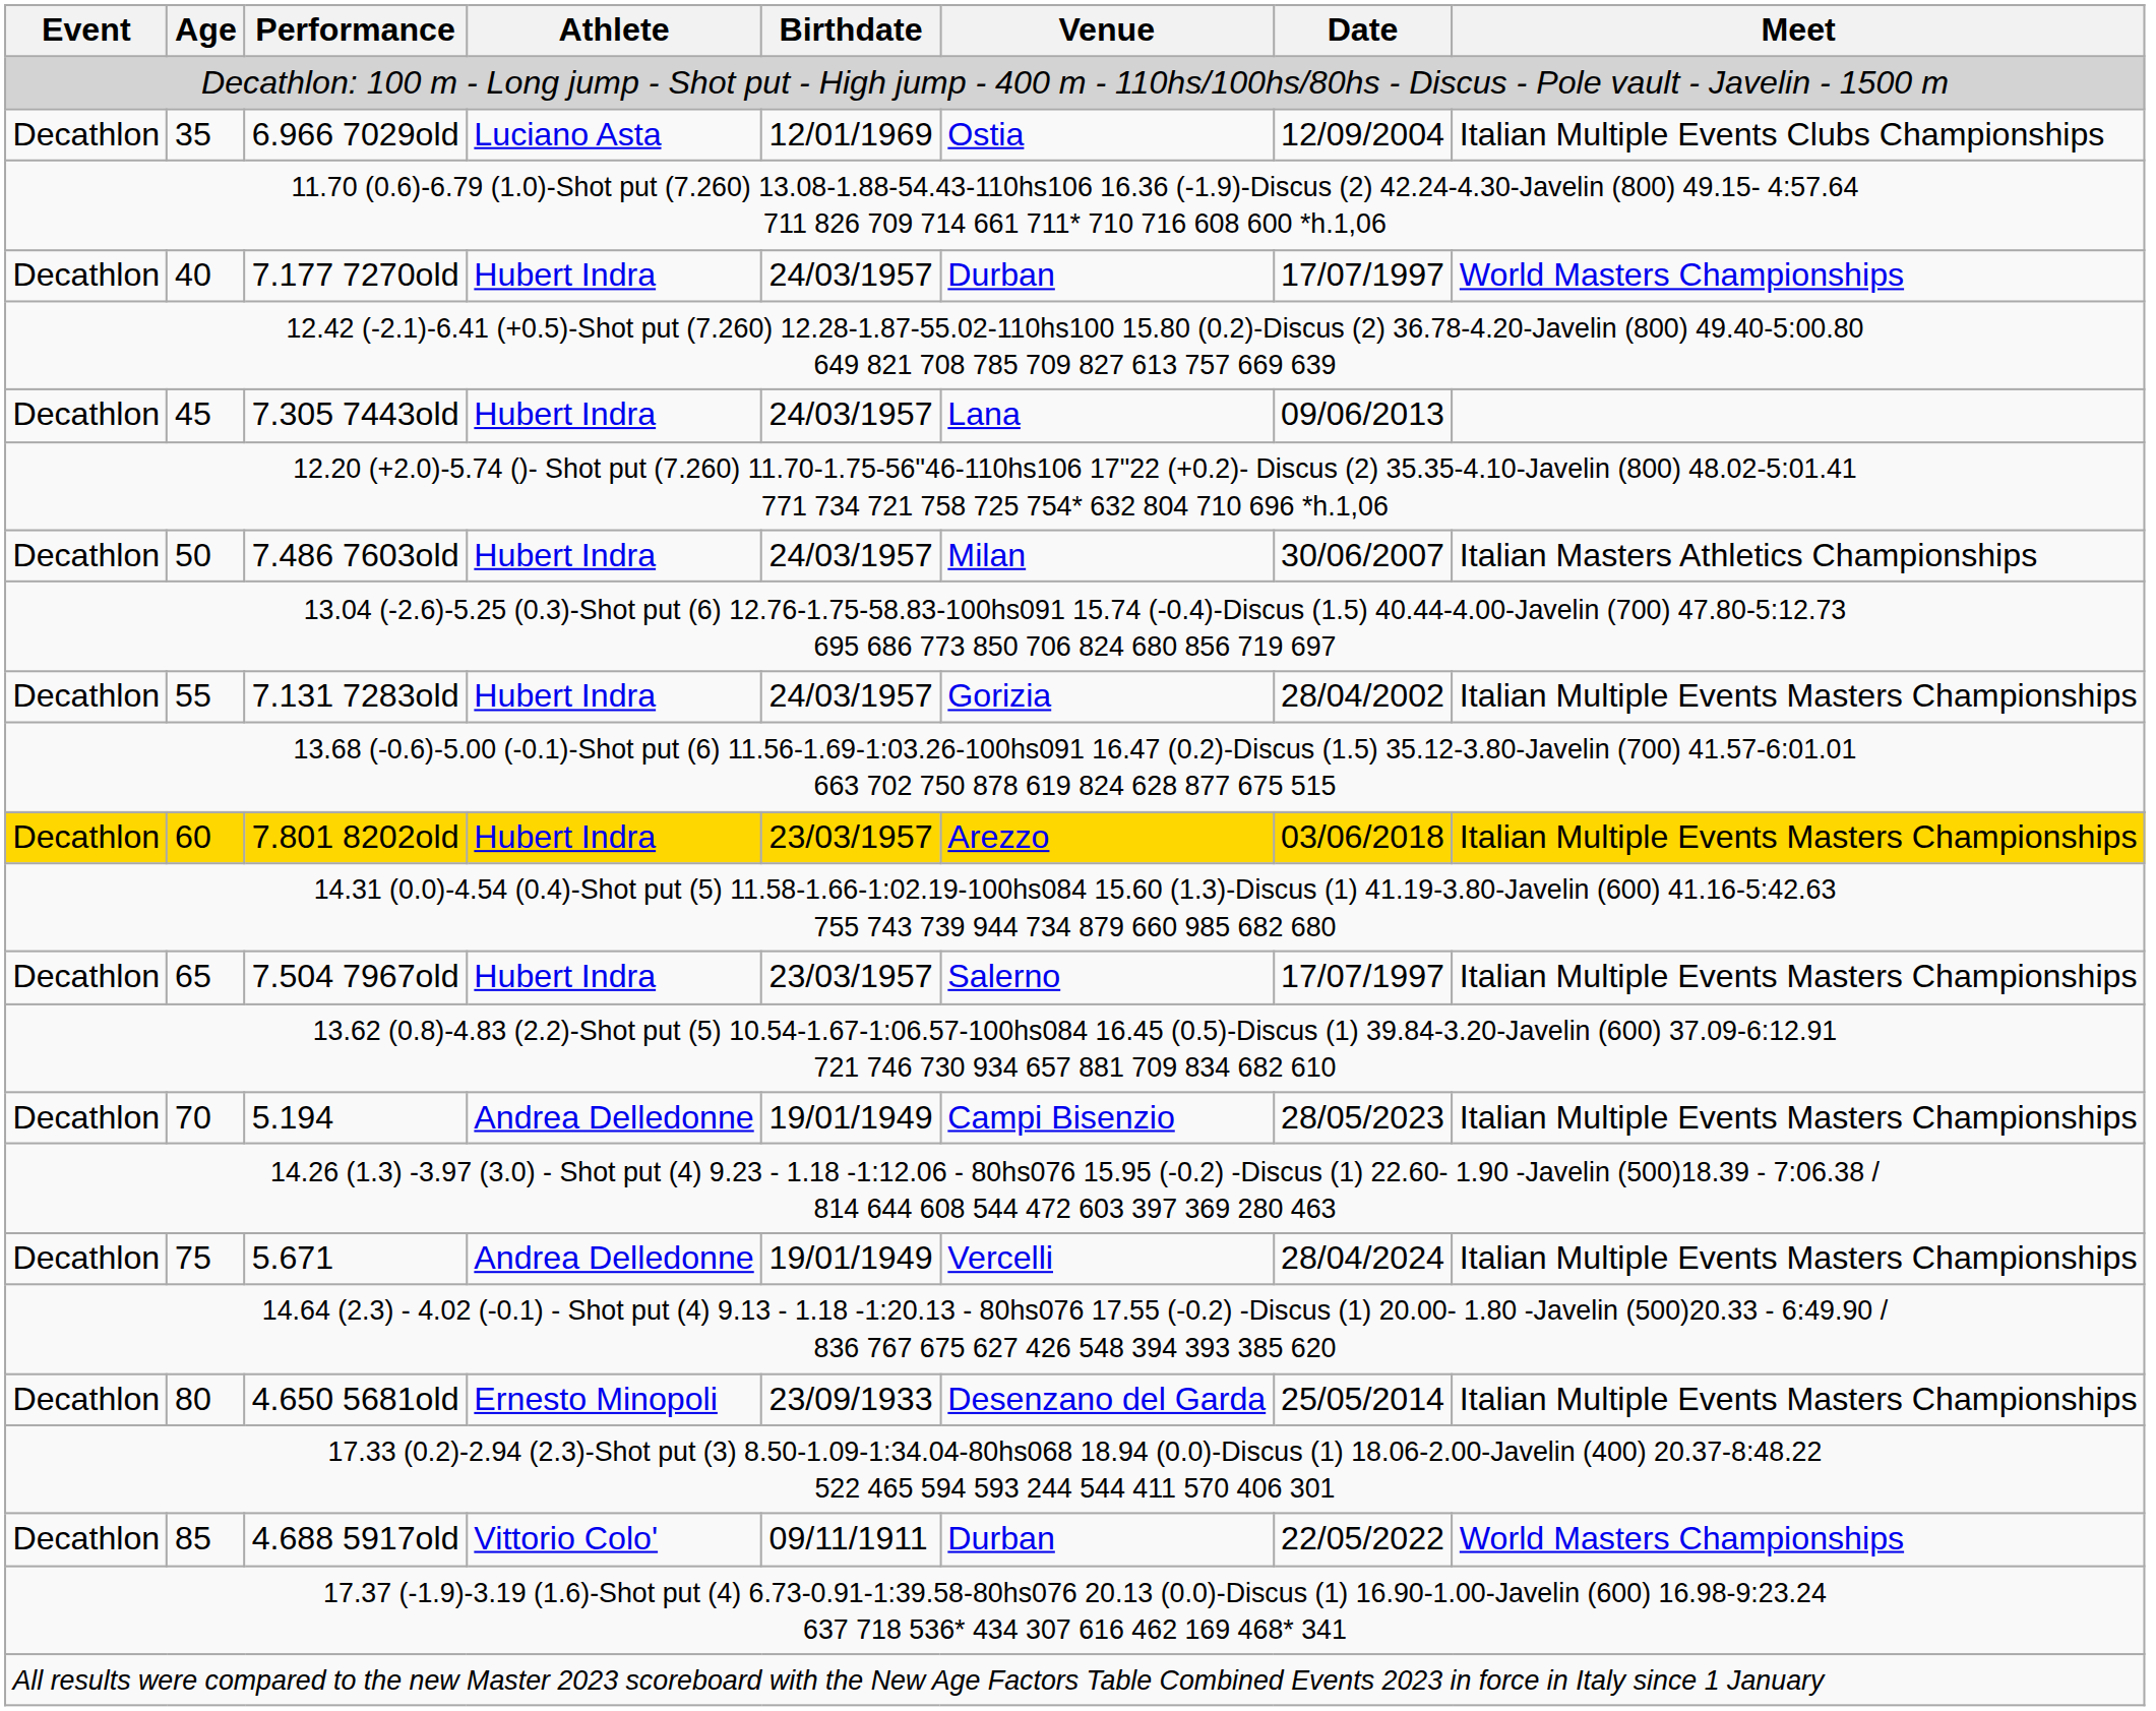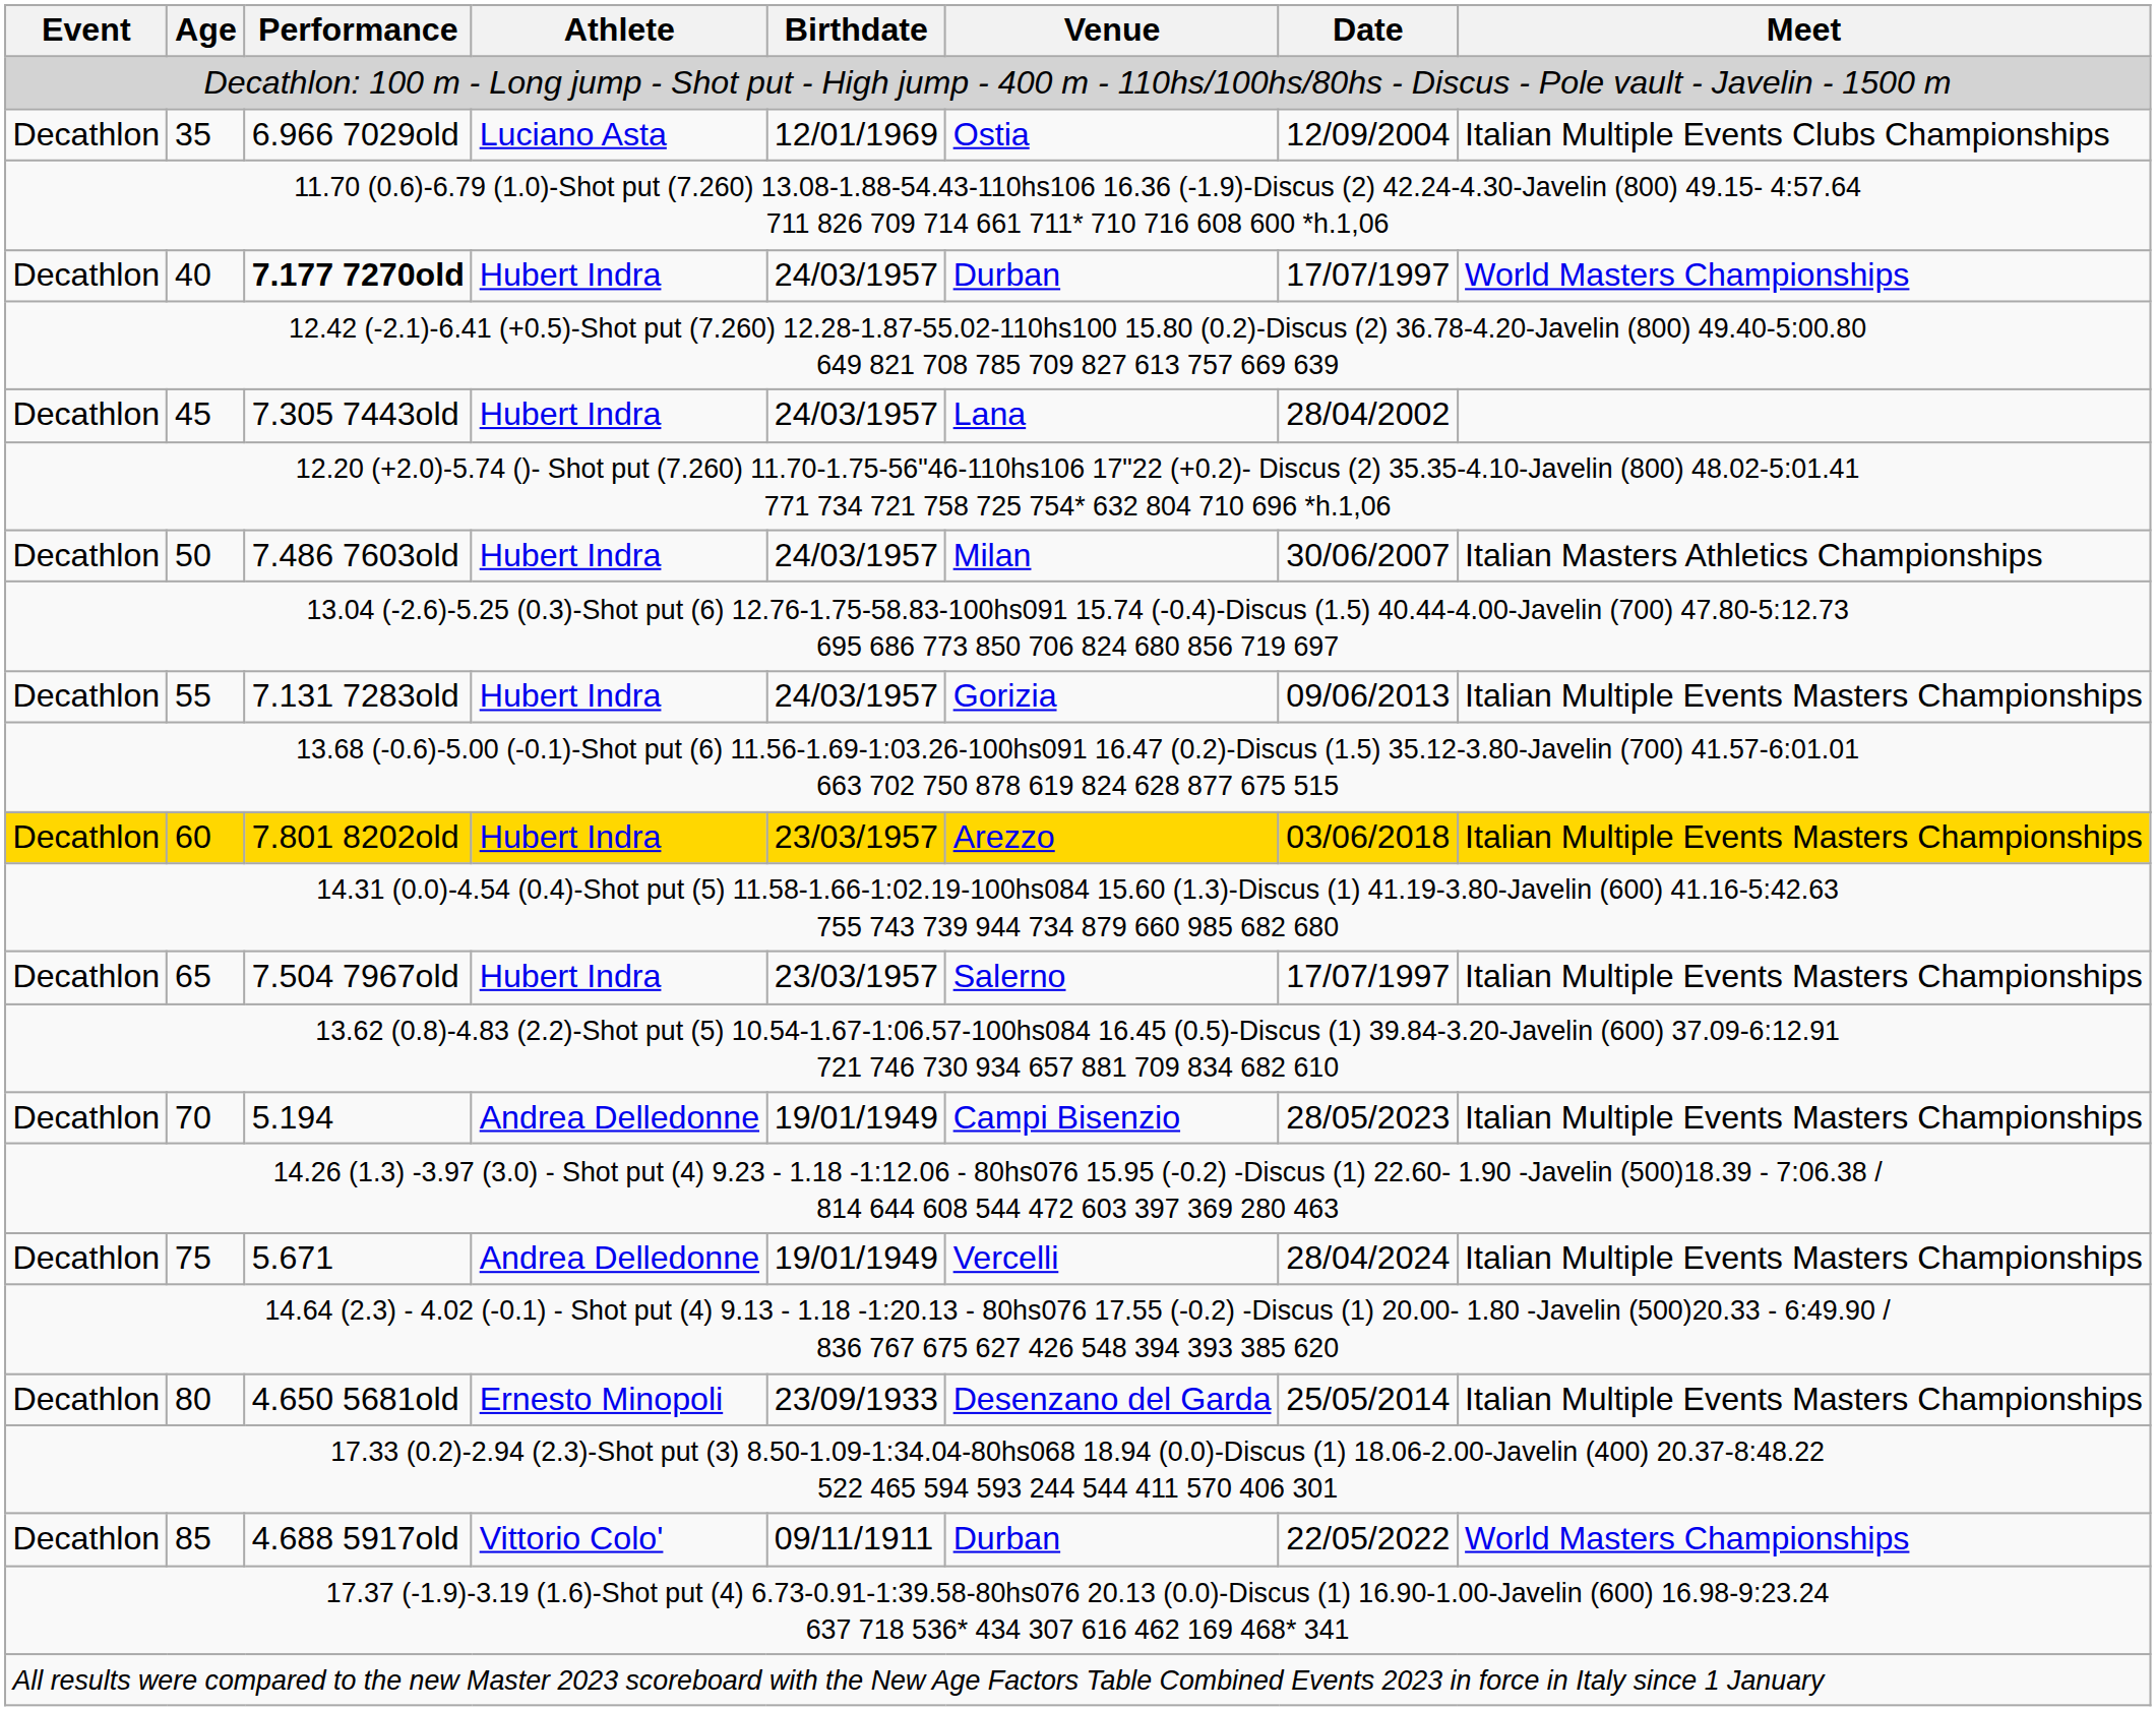40 | Performance: normal -> bold
45 | Date: 09/06/2013 -> 28/04/2002
55 | Date: 28/04/2002 -> 09/06/2013
